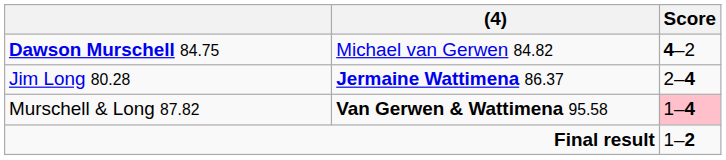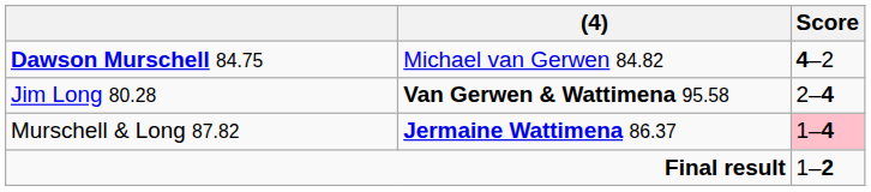Jim Long 80.28 | (4): Jermaine Wattimena 86.37 -> Van Gerwen & Wattimena 95.58
Murschell & Long 87.82 | (4): Van Gerwen & Wattimena 95.58 -> Jermaine Wattimena 86.37
